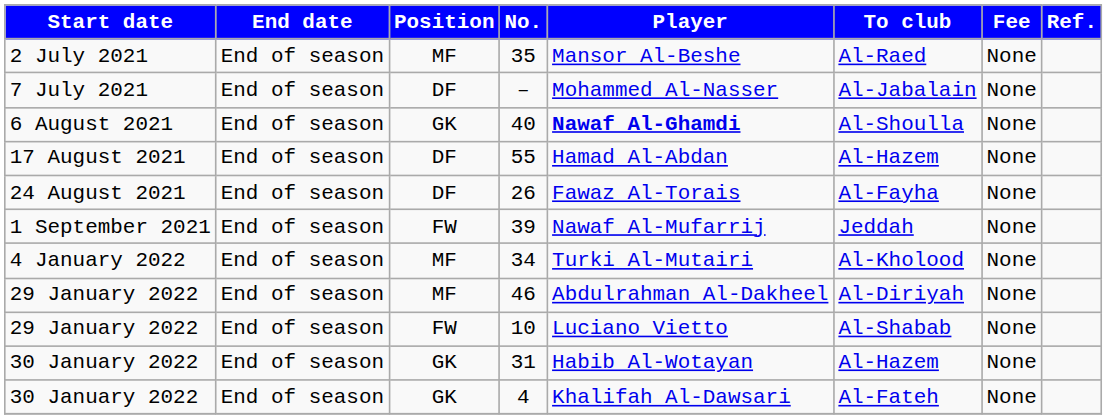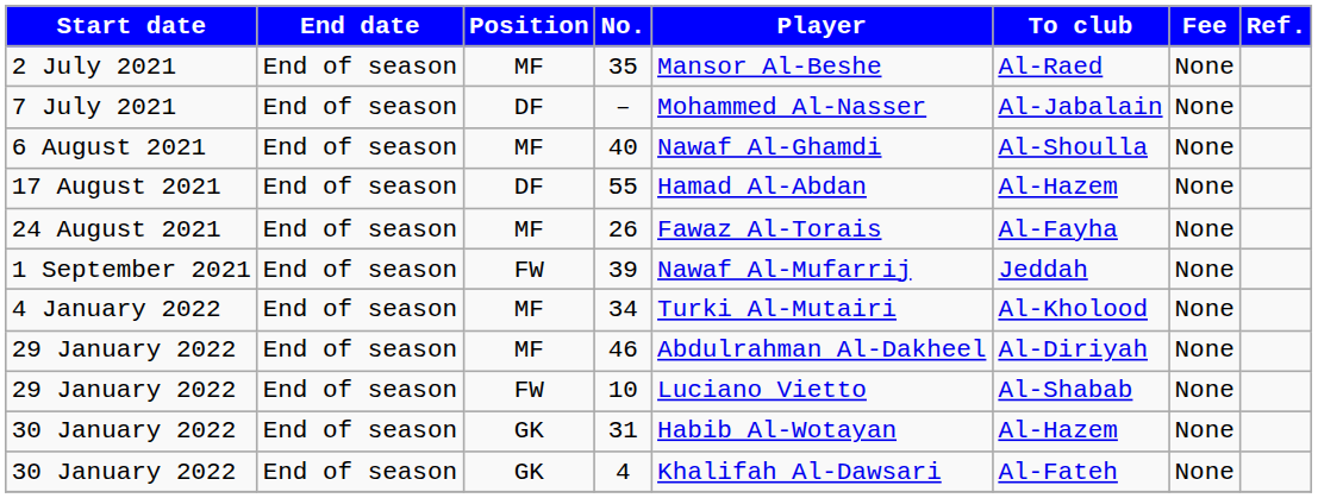40 | Position: GK -> MF
40 | Player: bold -> normal
26 | Position: DF -> MF
